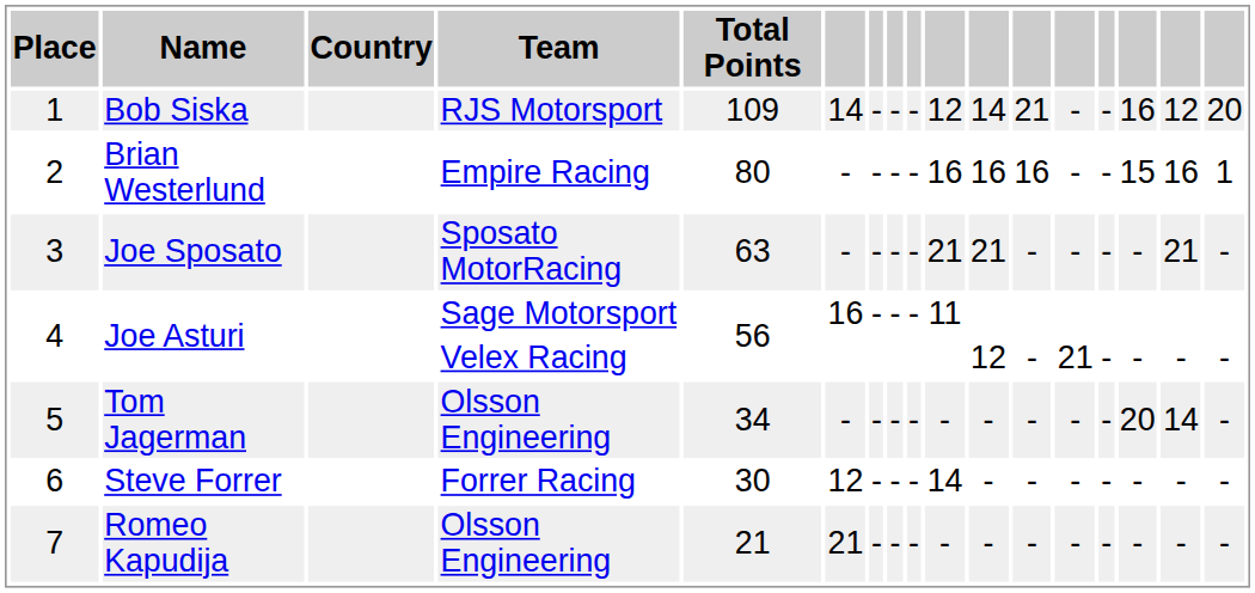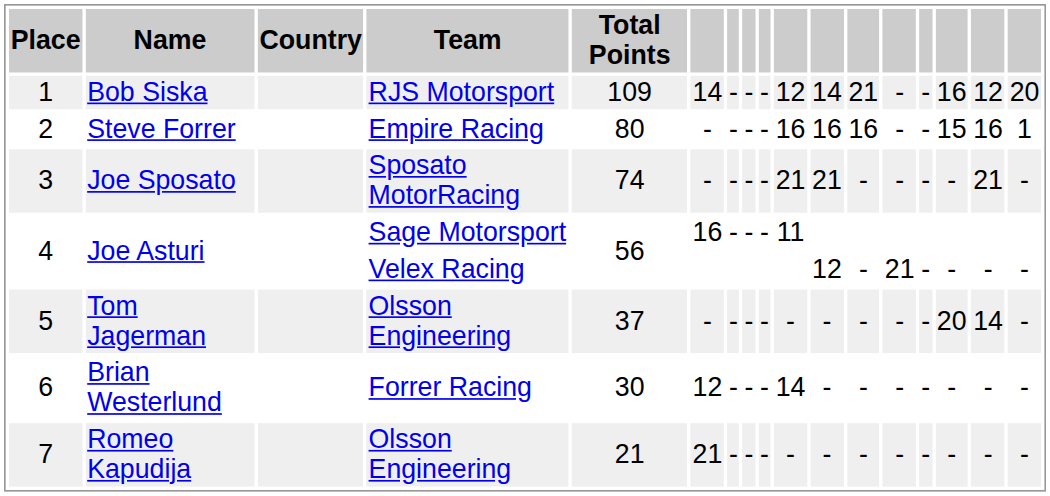2 | Name: Brian Westerlund -> Steve Forrer
3 | Total Points: 63 -> 74
5 | Total Points: 34 -> 37
6 | Name: Steve Forrer -> Brian Westerlund
